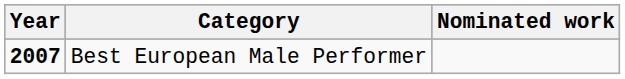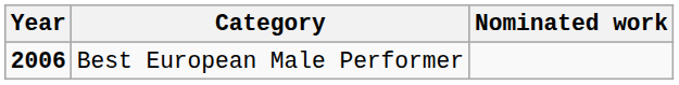Best European Male Performer | Year: 2007 -> 2006
